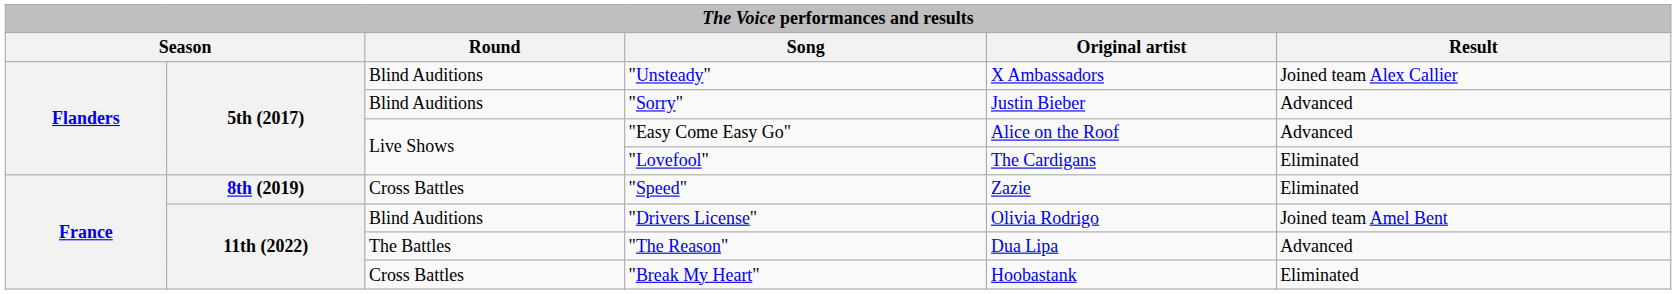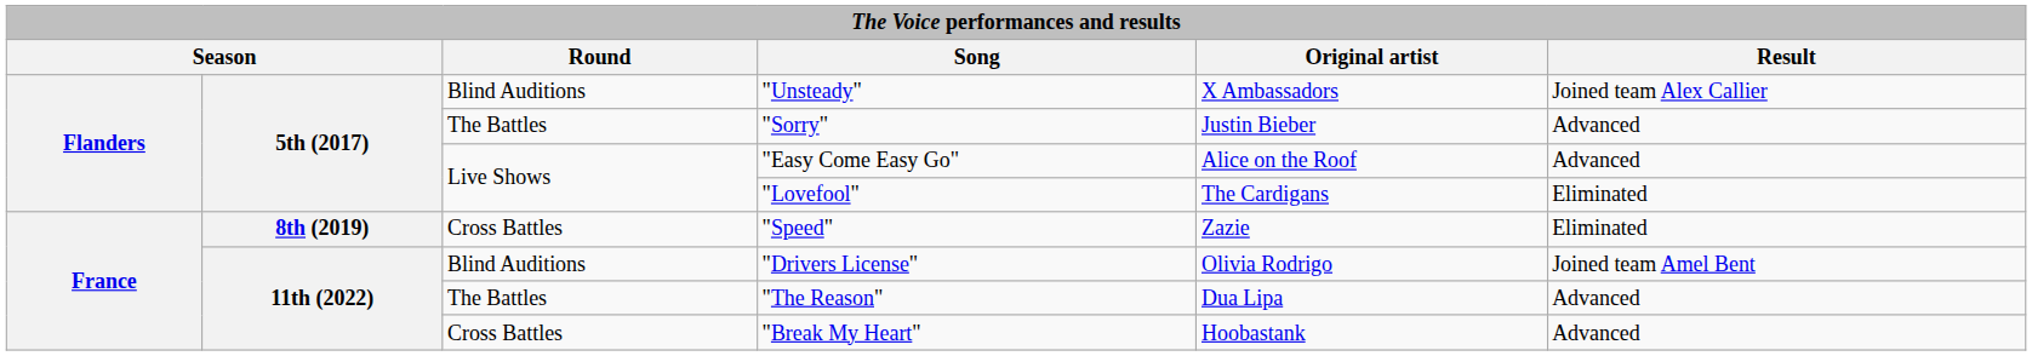"Sorry" | Round: Blind Auditions -> The Battles
"Break My Heart" | Result: Eliminated -> Advanced
